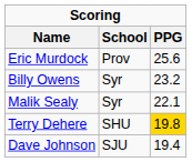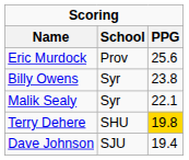Billy Owens | PPG: 23.2 -> 23.8
